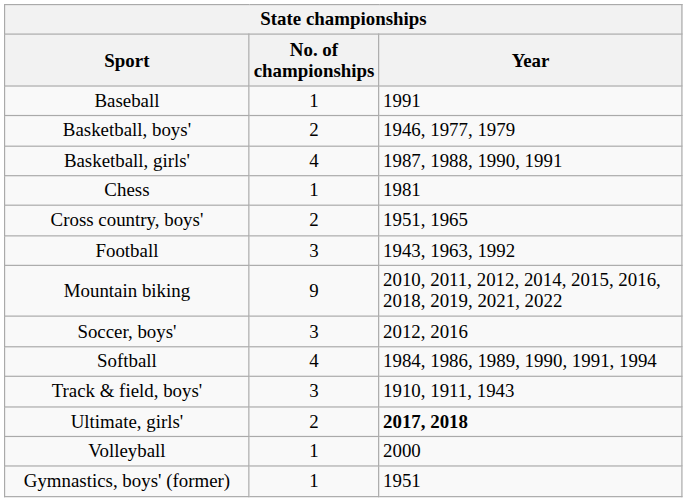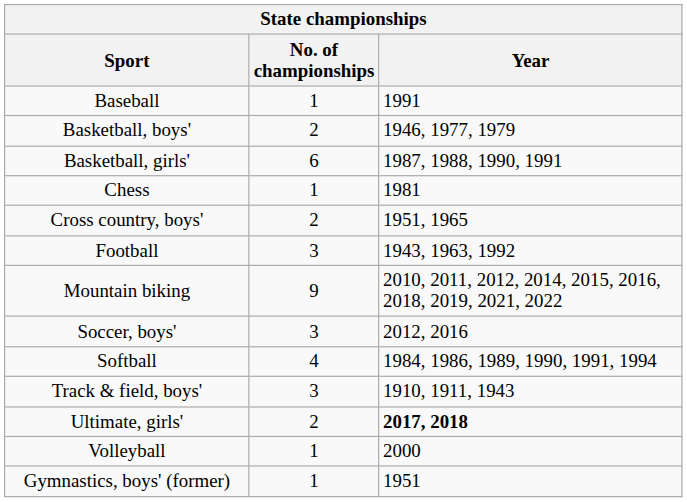Basketball, girls' | No. of championships: 4 -> 6
